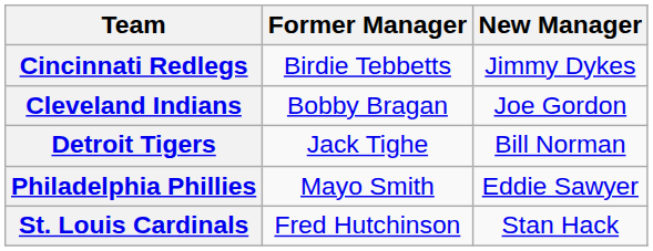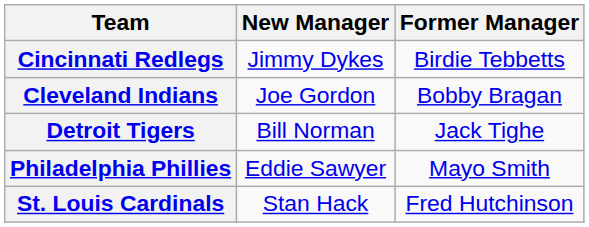columns swapped: Former Manager <-> New Manager
